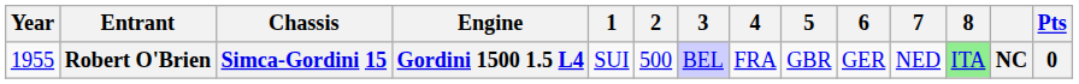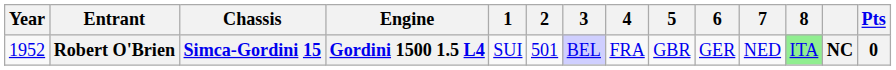Robert O'Brien | Year: 1955 -> 1952
Robert O'Brien | 2: 500 -> 501
